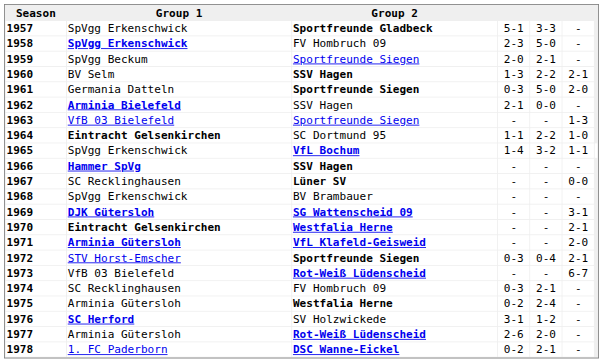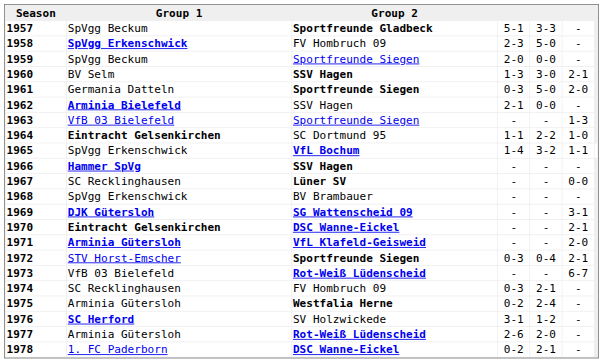1957 | Group 1: SpVgg Erkenschwick -> SpVgg Beckum
1959 | column 5: 2-1 -> 0-0
1960 | column 5: 2-2 -> 3-0
1970 | Group 2: Westfalia Herne -> DSC Wanne-Eickel
